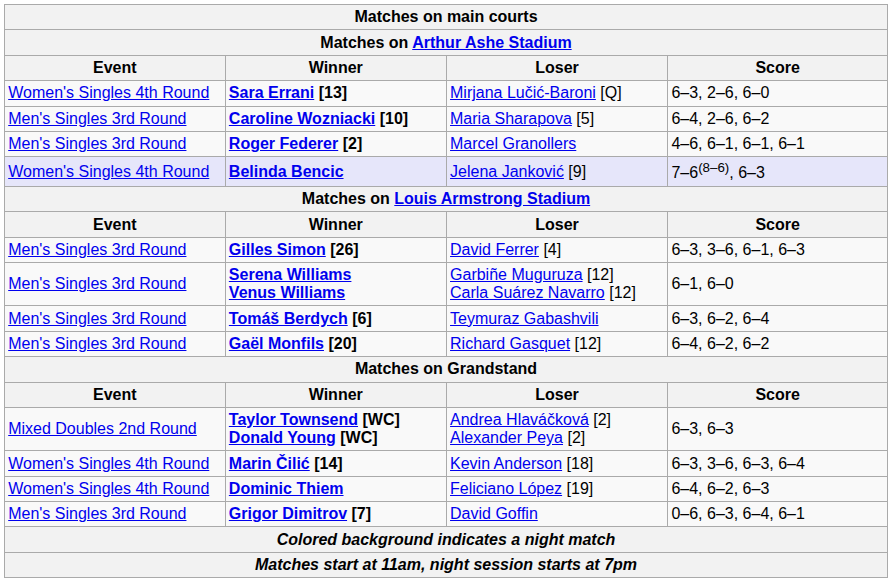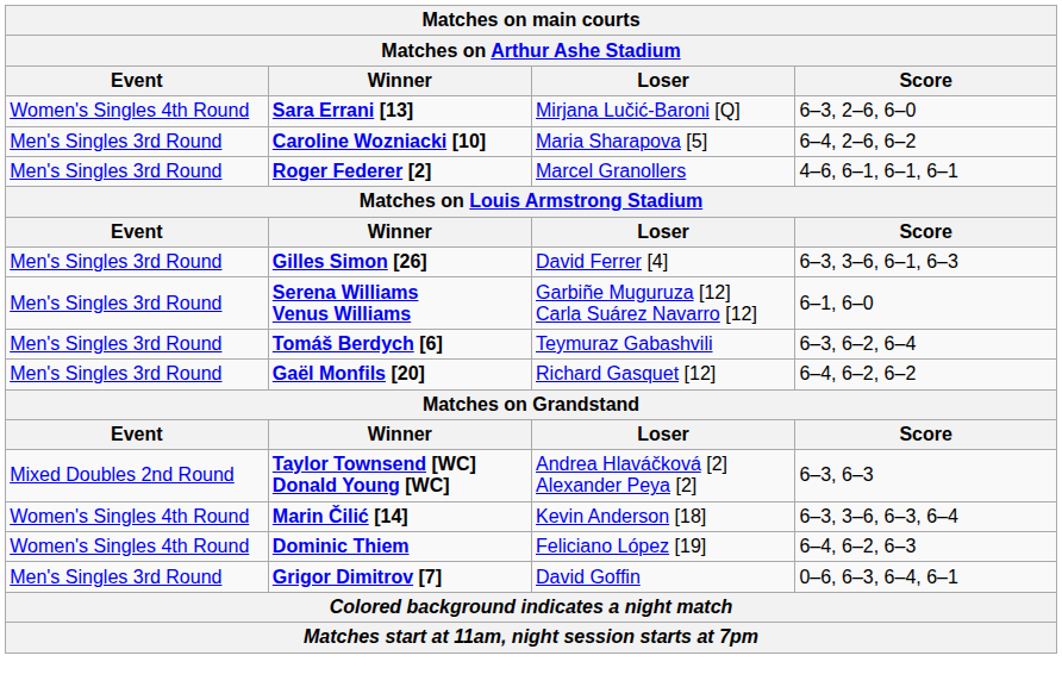- row: Women's Singles 4th Round | Belinda Bencic | Jelena Janković [9] | 7–6(8–6), 6–3
